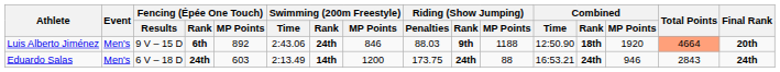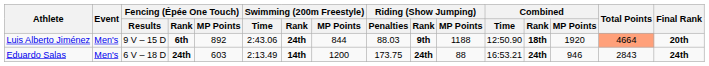Luis Alberto Jiménez | Swimming (200m Freestyle) / MP Points: 846 -> 844
